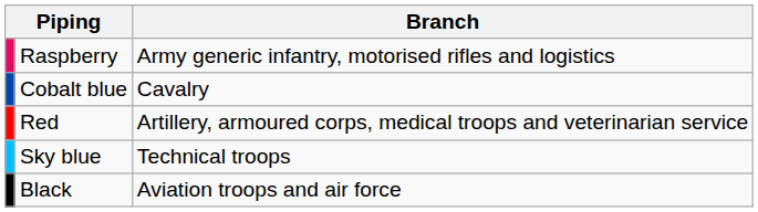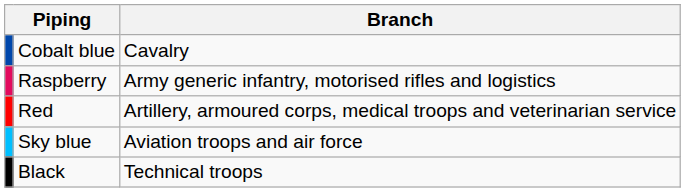rows swapped: Cobalt blue <-> Raspberry
Sky blue | Branch: Technical troops -> Aviation troops and air force
Black | Branch: Aviation troops and air force -> Technical troops
